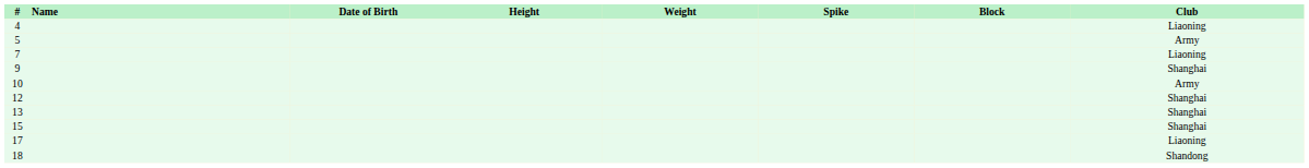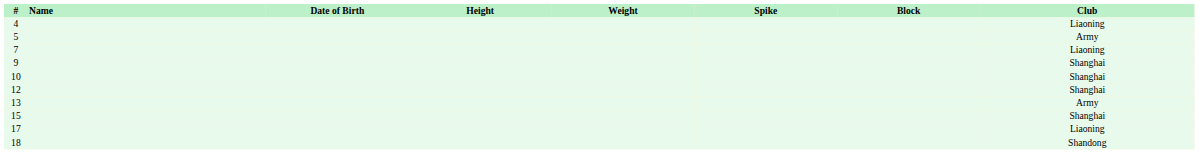10 | Club: Army -> Shanghai
13 | Club: Shanghai -> Army
